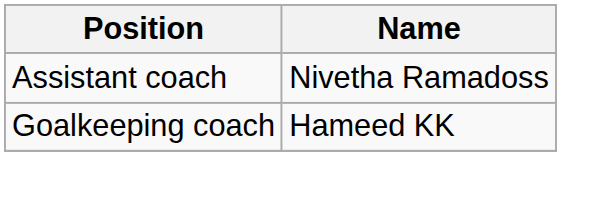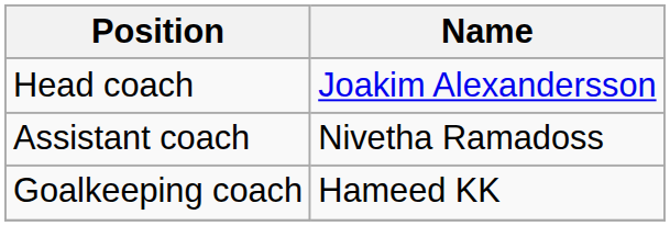+ row: Head coach | Joakim Alexandersson
